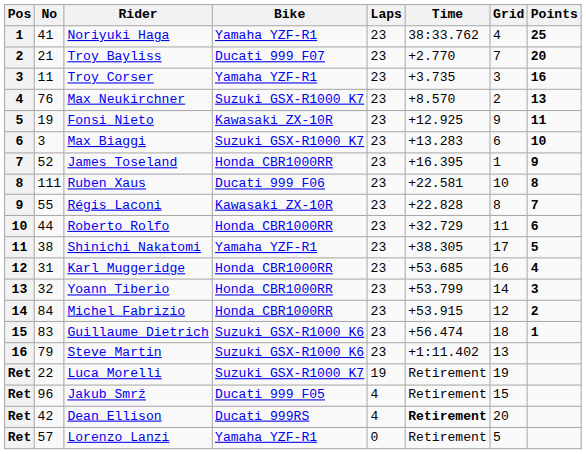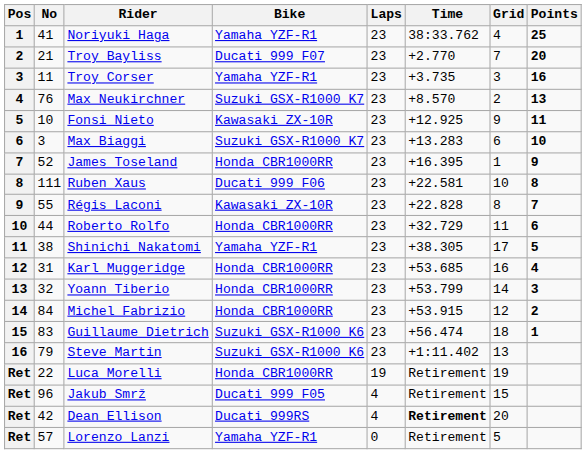Fonsi Nieto | No: 19 -> 10
Luca Morelli | Bike: Suzuki GSX-R1000 K7 -> Honda CBR1000RR
